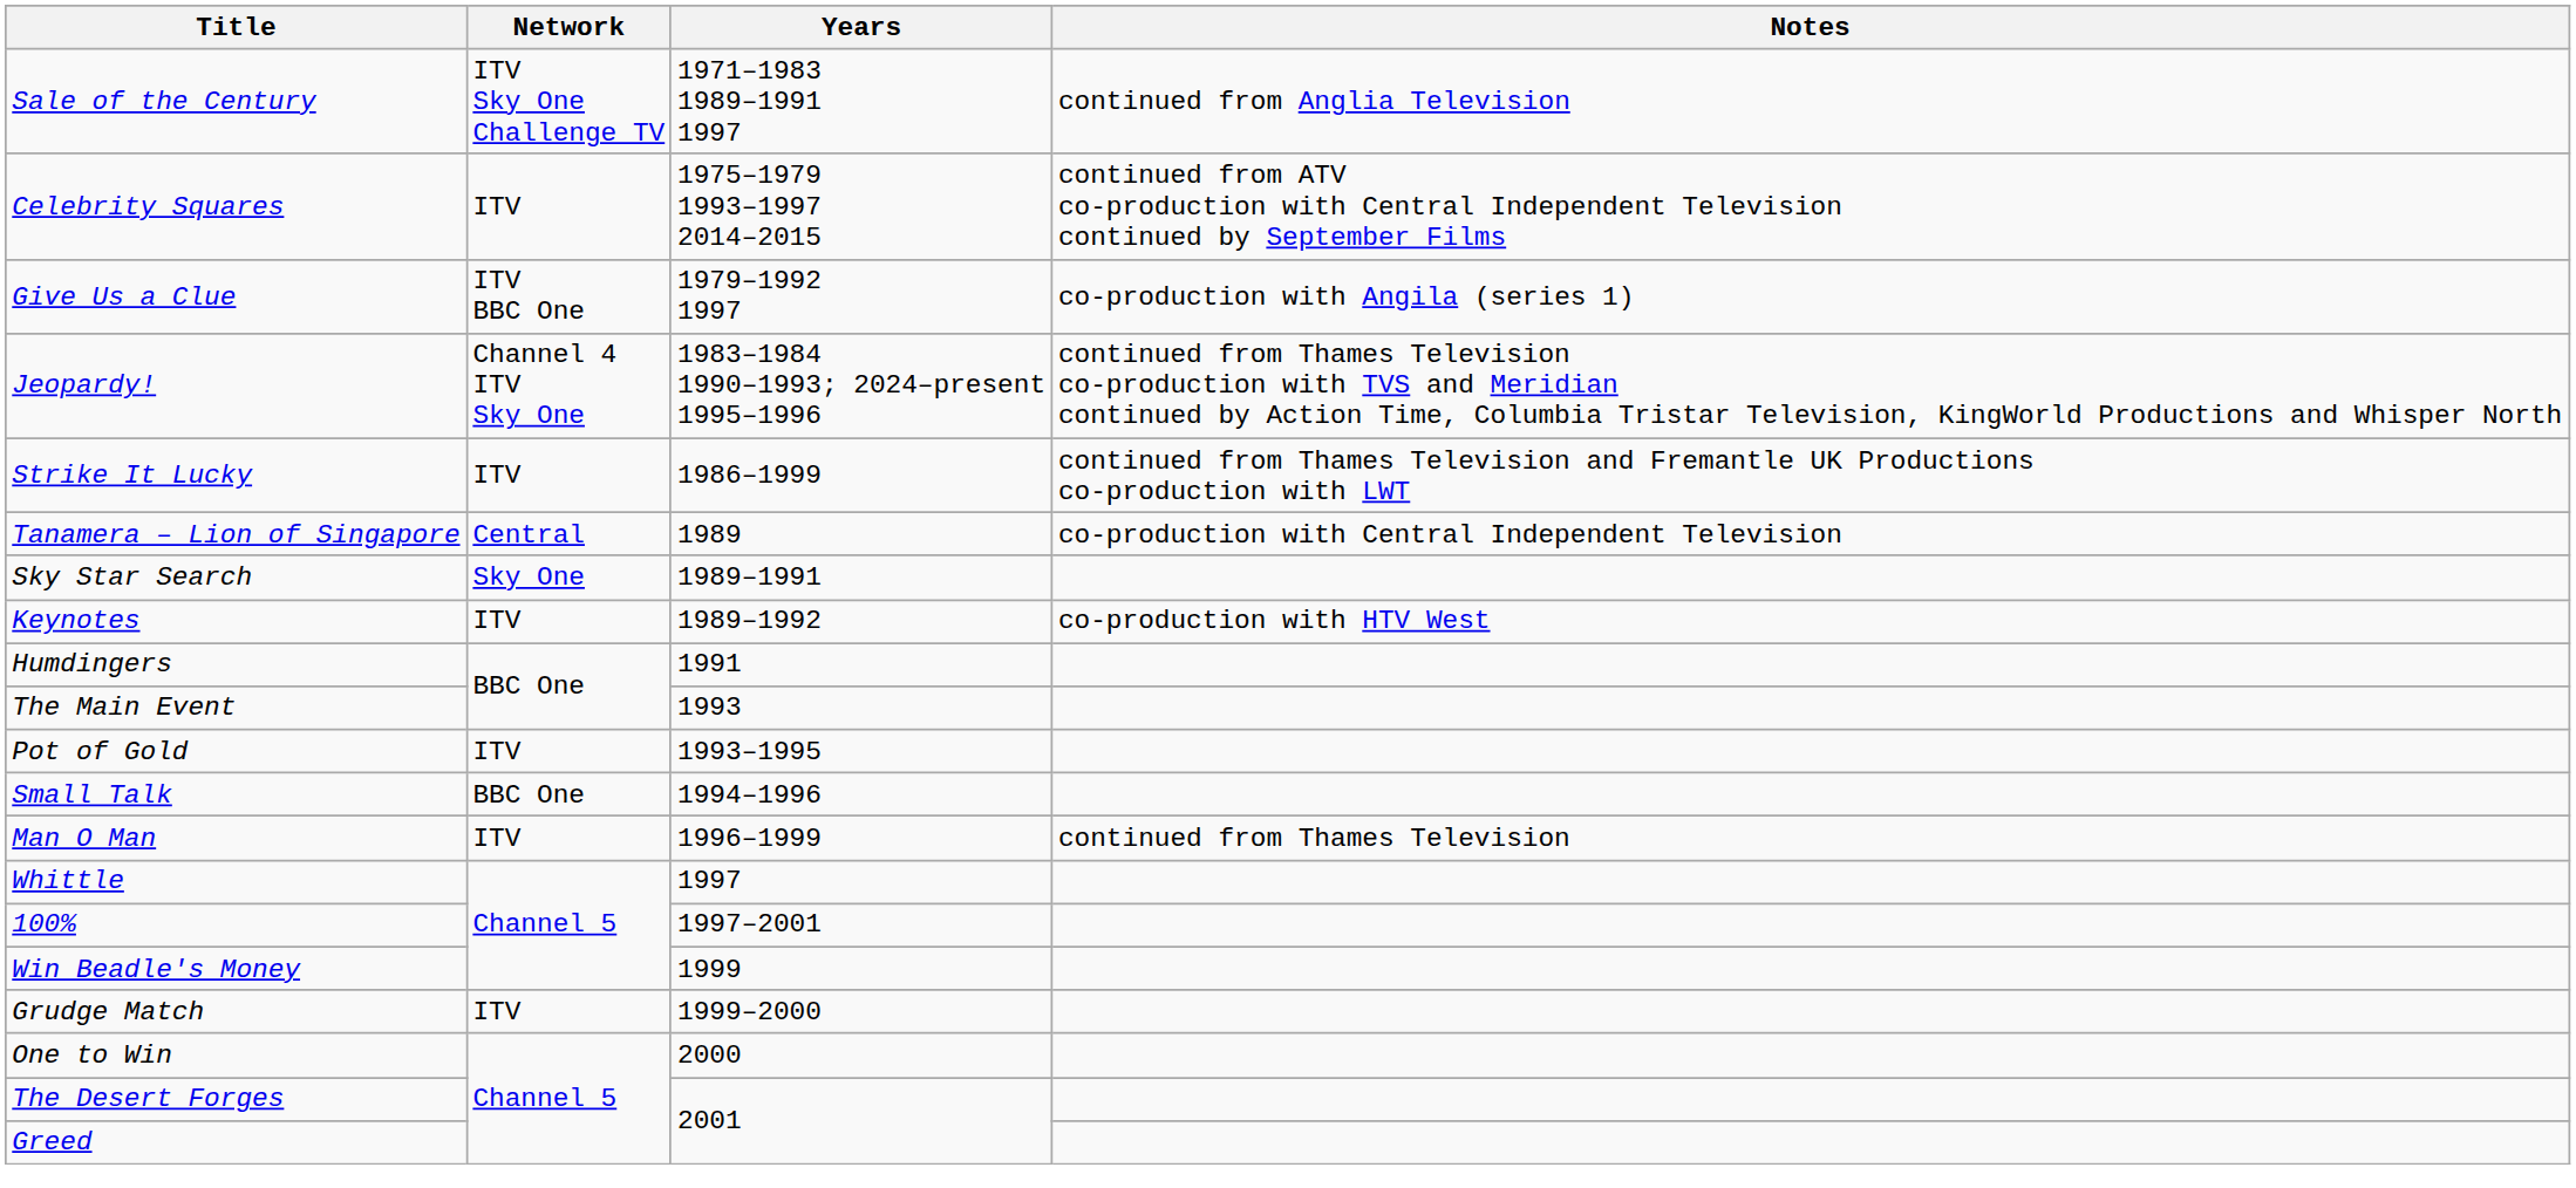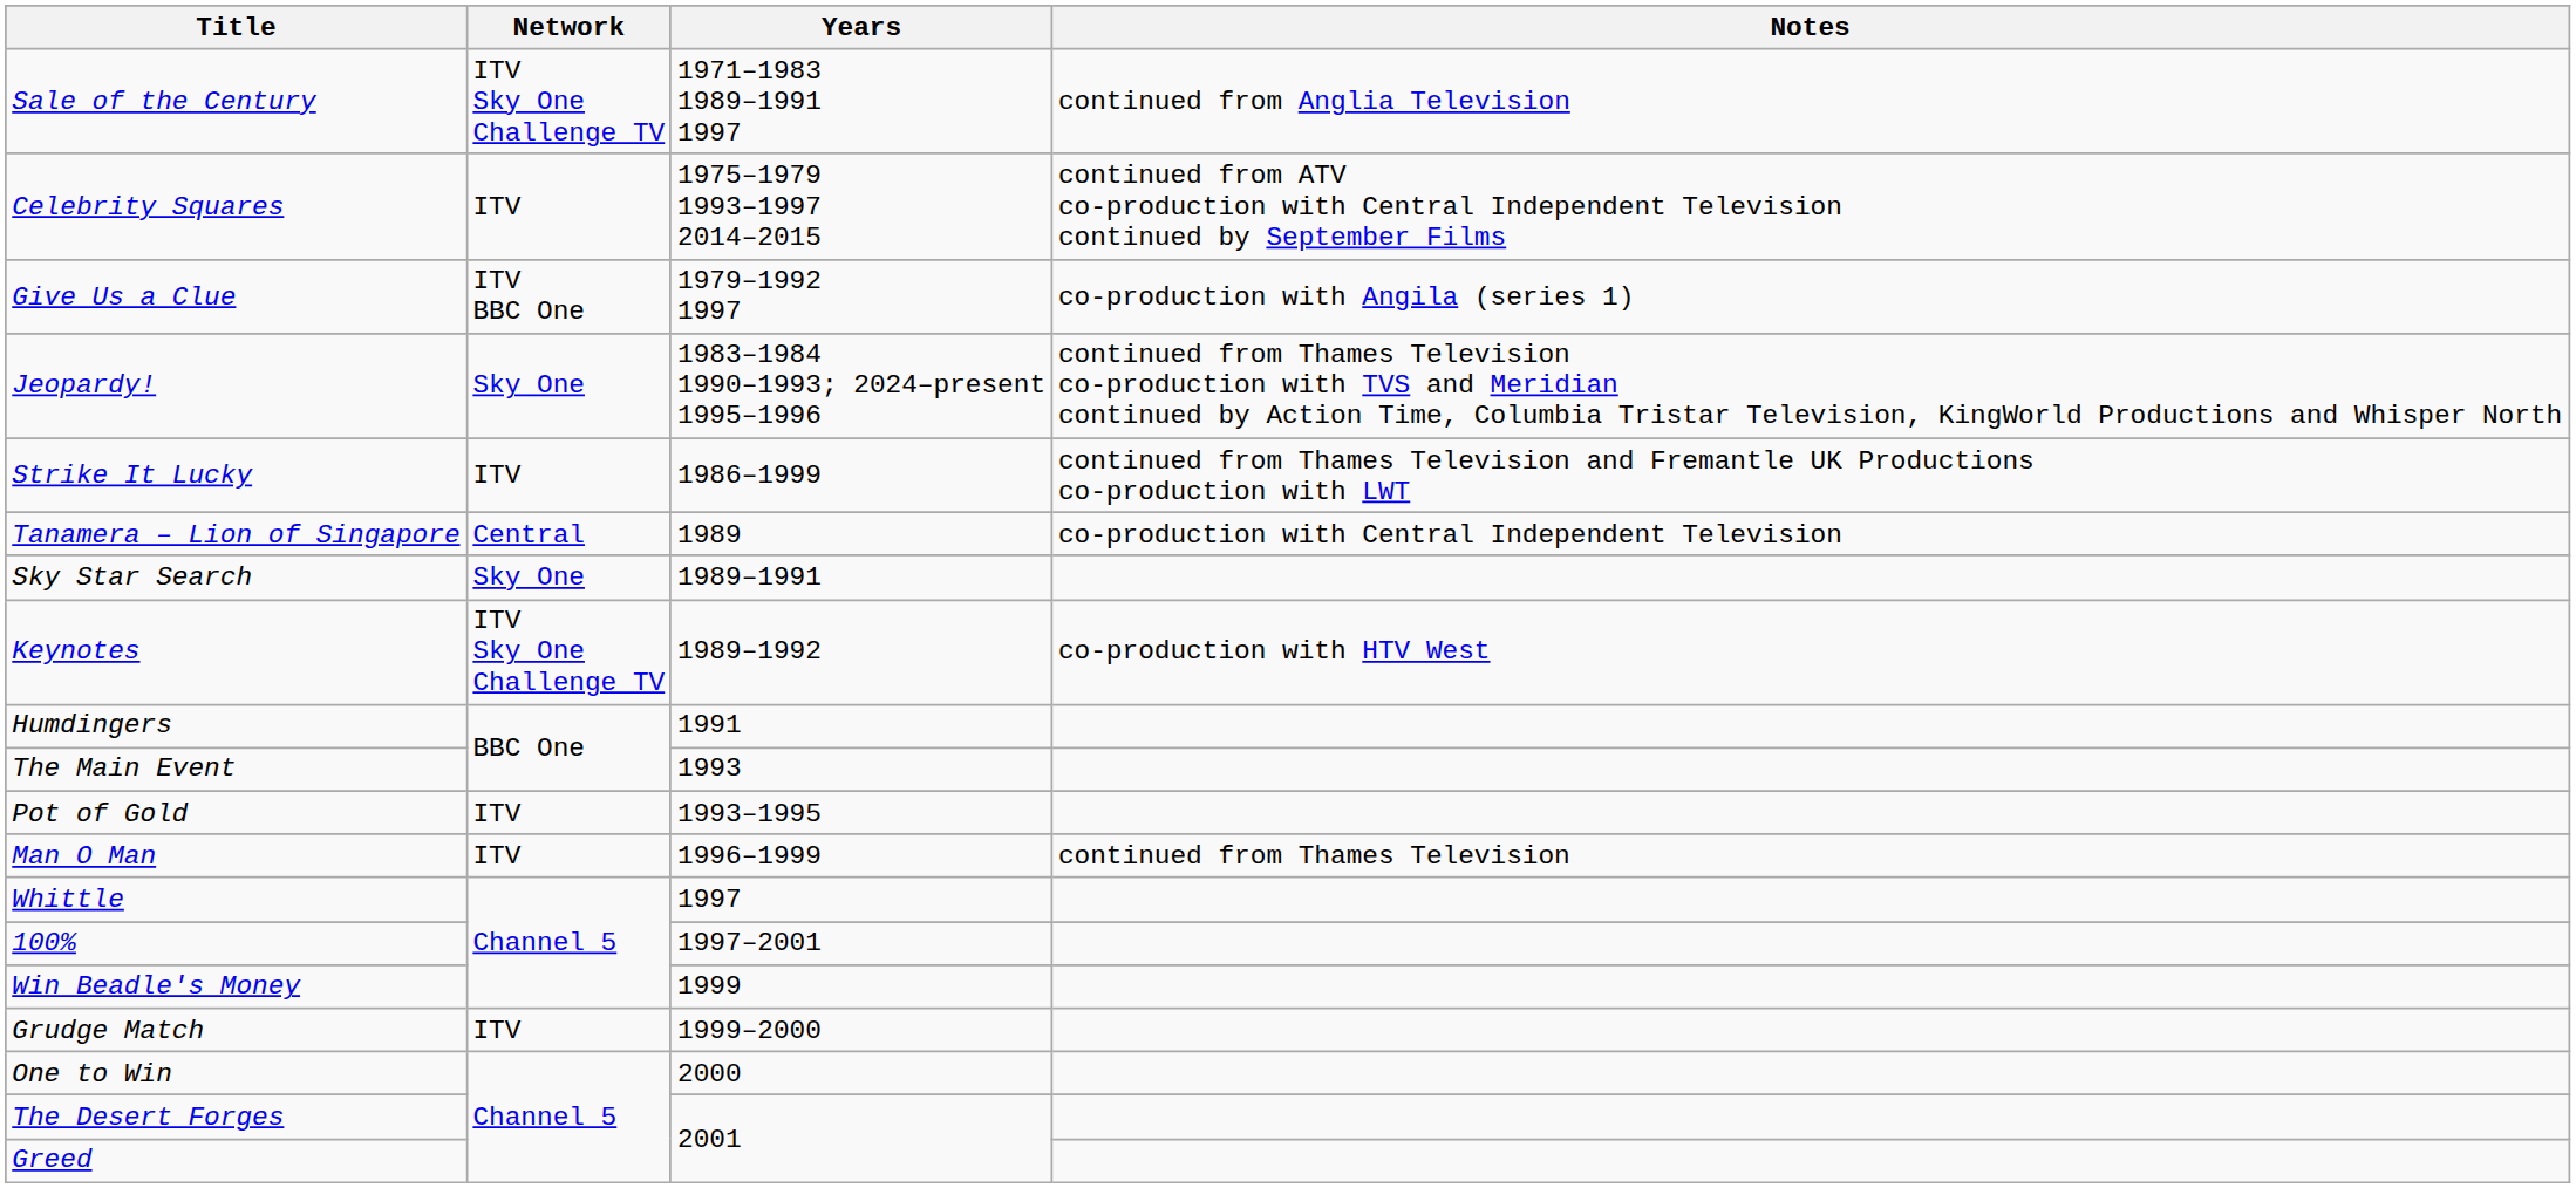Jeopardy! | Network: Channel 4 ITV Sky One -> Sky One
Keynotes | Network: ITV -> ITV Sky One Challenge TV
- row: Small Talk | BBC One | 1994–1996
